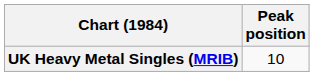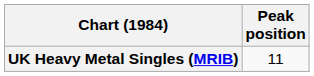UK Heavy Metal Singles (MRIB) | Peak position: 10 -> 11
